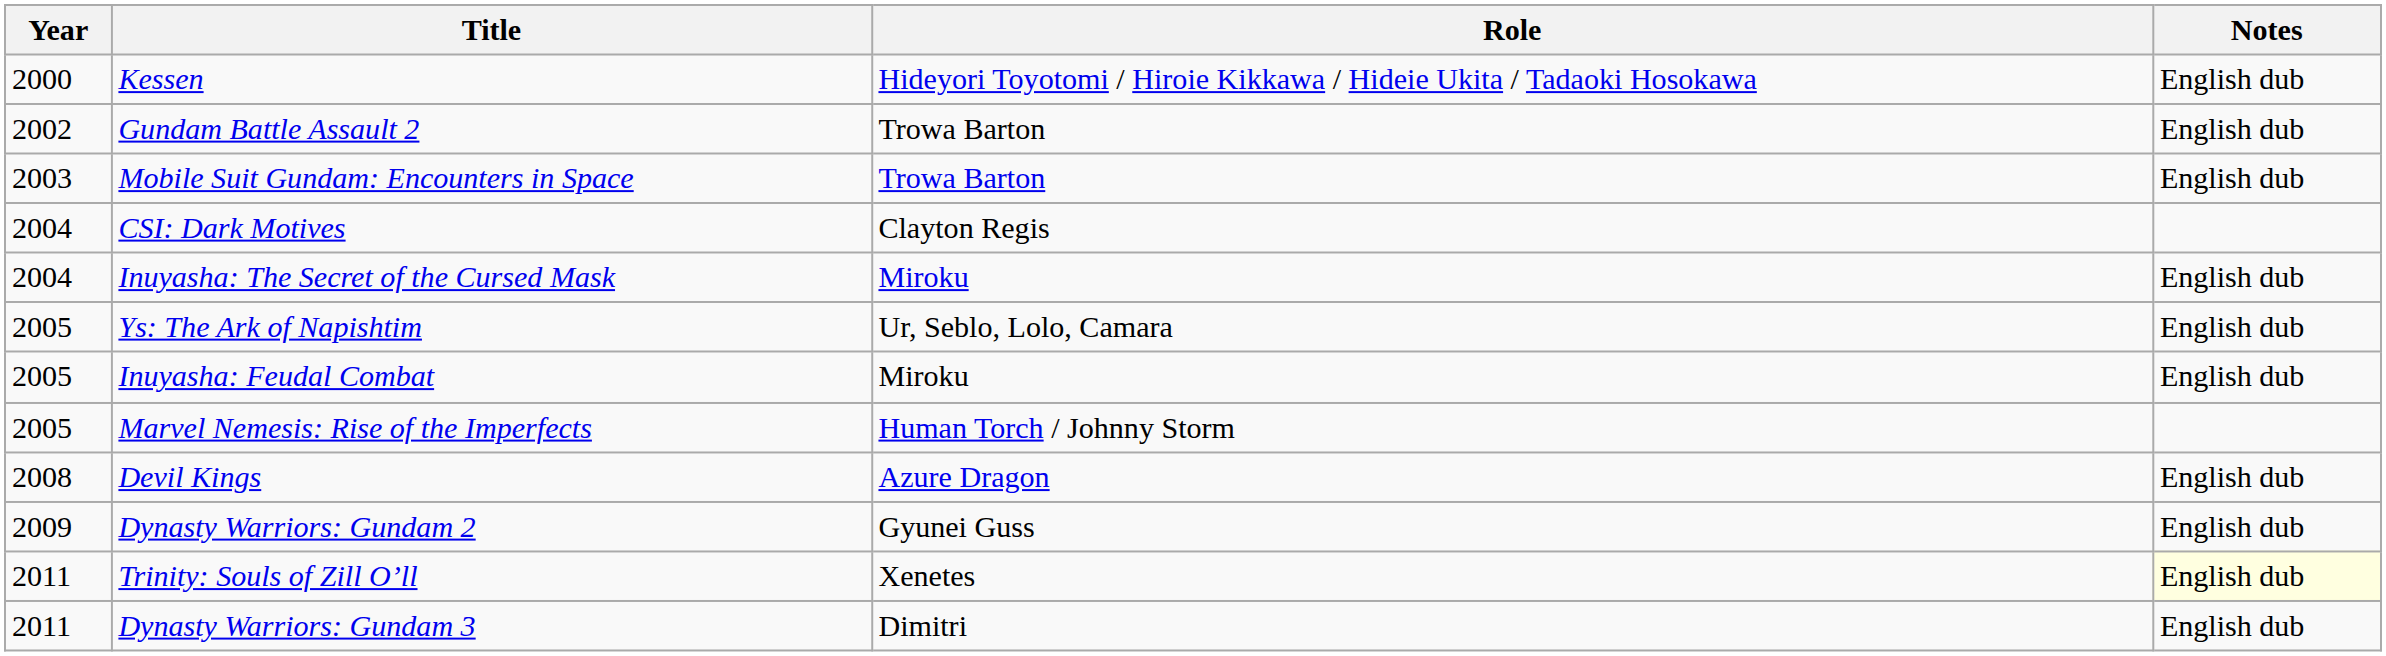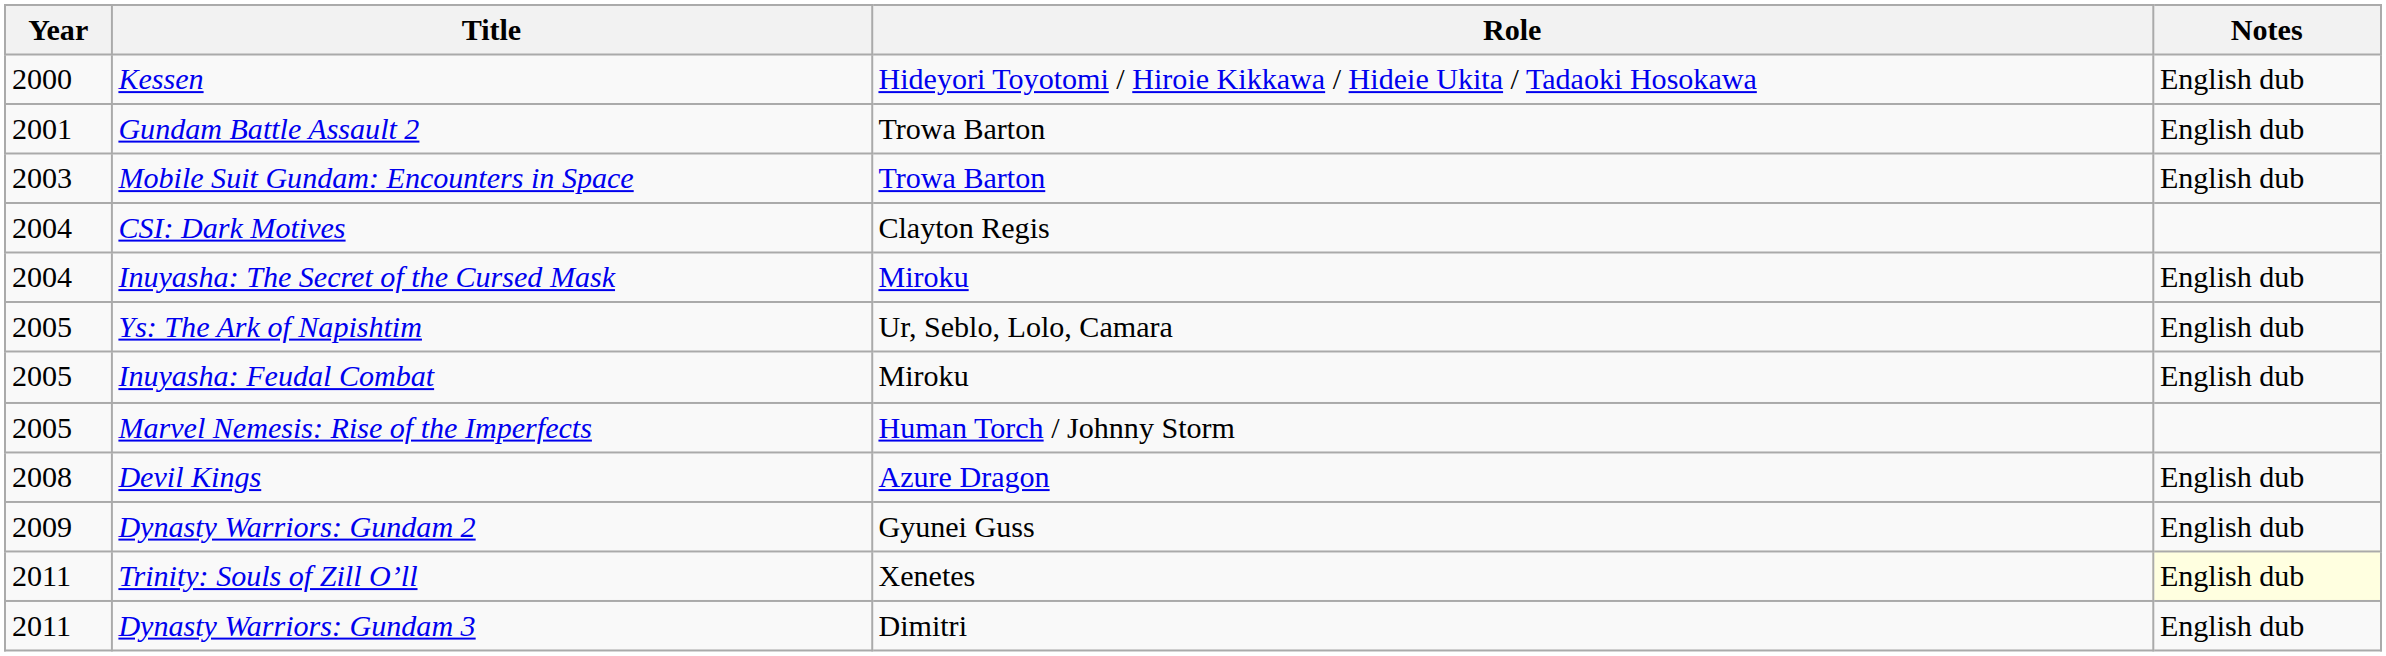Gundam Battle Assault 2 | Year: 2002 -> 2001
